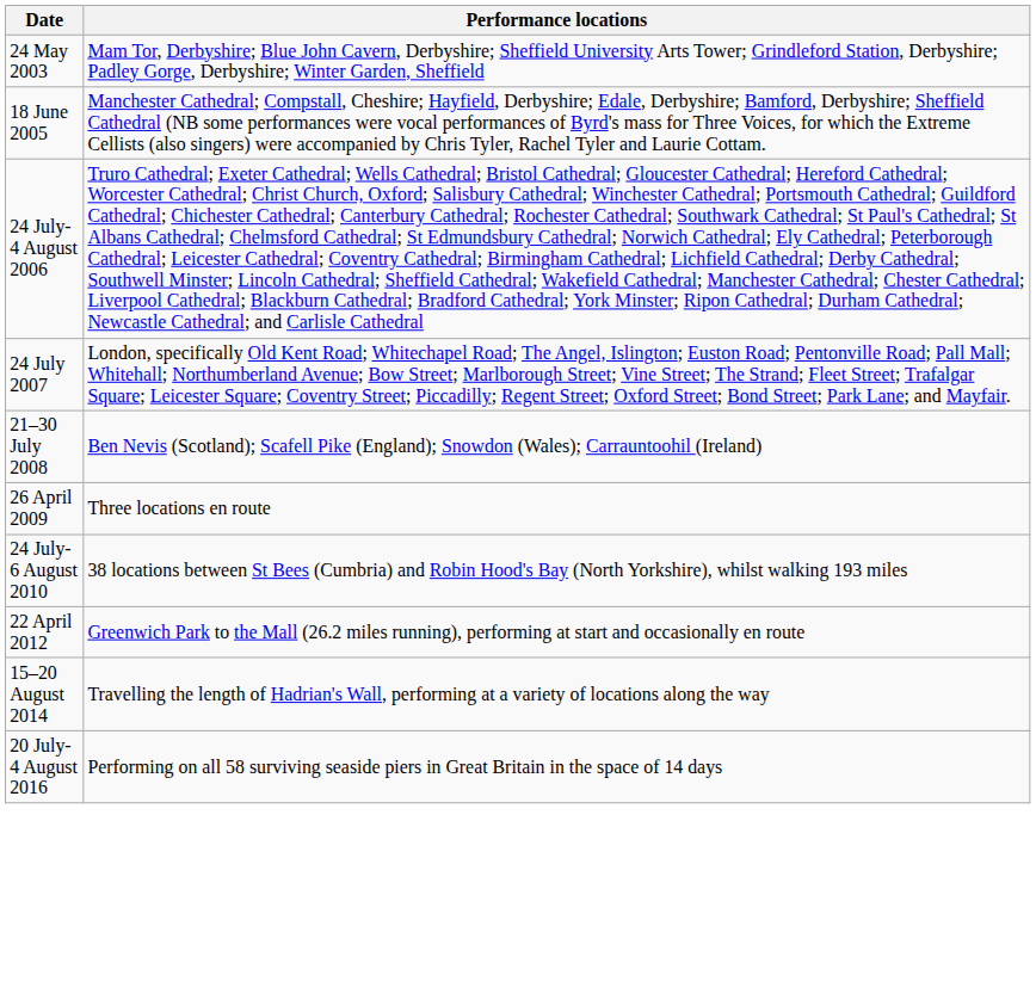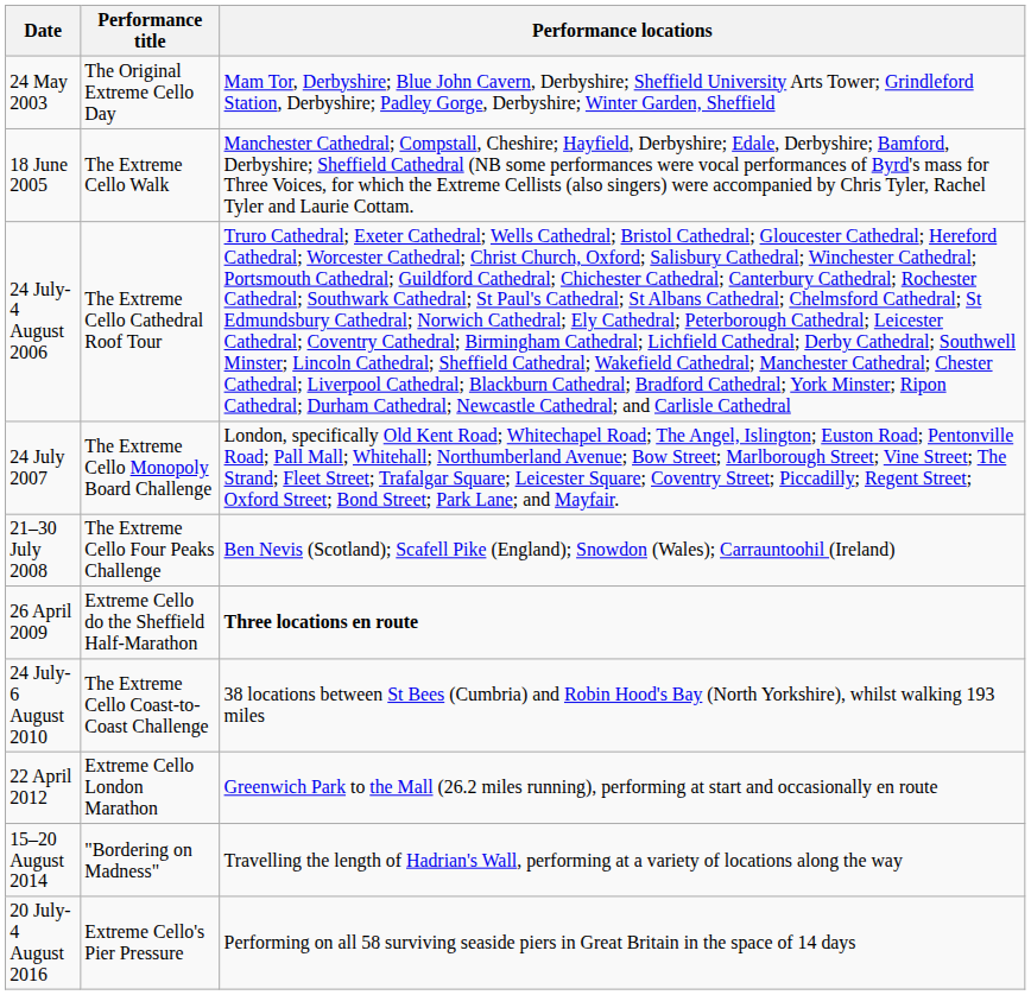+ column: Performance title | The Original Extreme Cello Day | The Extreme Cello Walk | The Extreme Cello Cathedral Roof Tour | The Extreme Cello Monopoly Board Challenge | The Extreme Cello Four Peaks Challenge | Extreme Cello do the Sheffield Half-Marathon | The Extreme Cello Coast-to-Coast Challenge | Extreme Cello London Marathon | "Bordering on Madness" | Extreme Cello's Pier Pressure
26 April 2009 | Performance locations: normal -> bold
